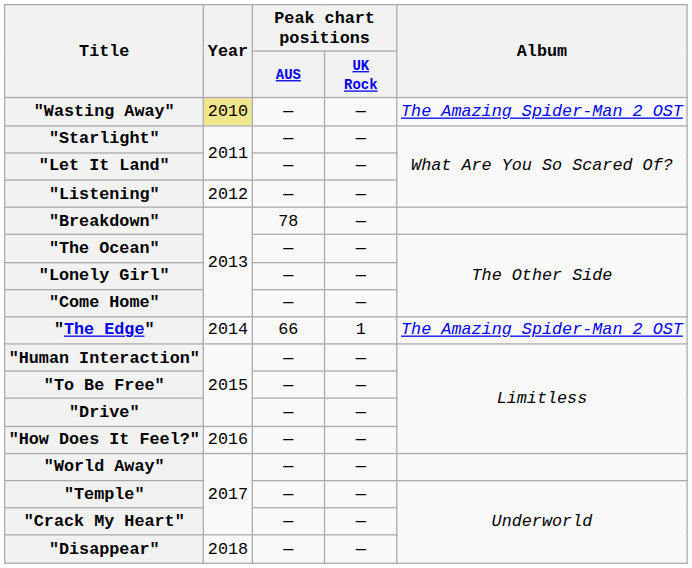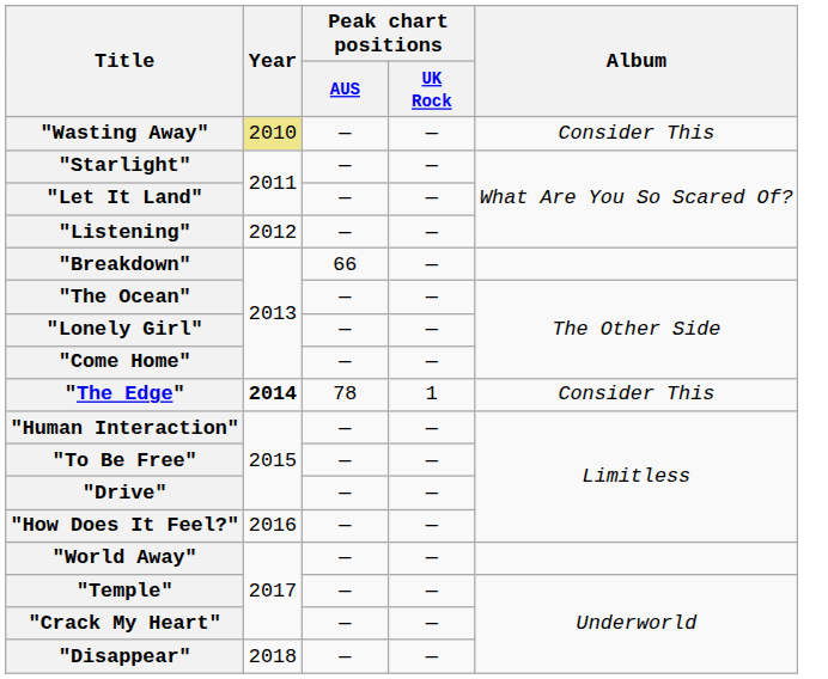"Wasting Away" | Album: The Amazing Spider-Man 2 OST -> Consider This
"Breakdown" | Peak chart positions / AUS: 78 -> 66
"The Edge" | Year: normal -> bold
"The Edge" | Peak chart positions / AUS: 66 -> 78
"The Edge" | Album: The Amazing Spider-Man 2 OST -> Consider This
